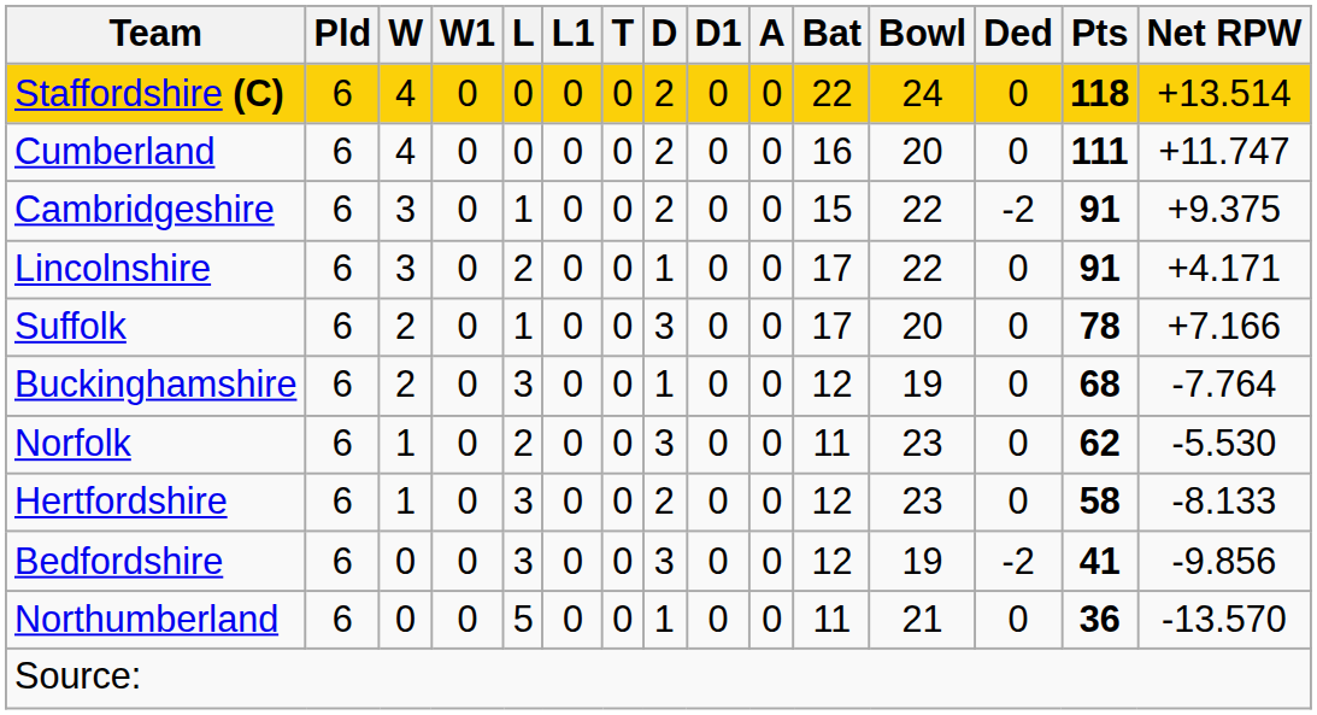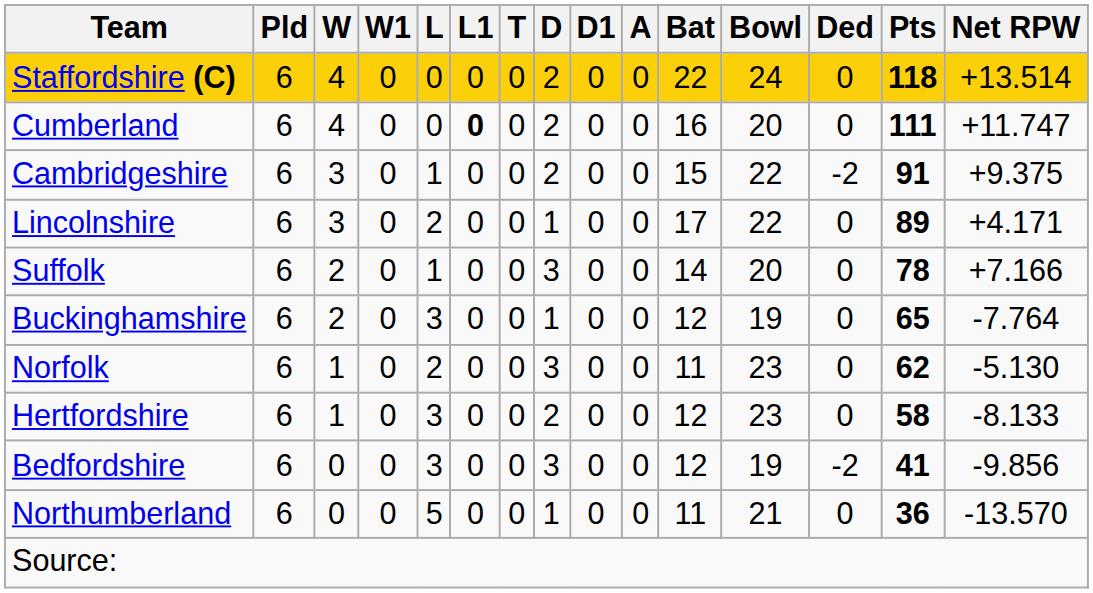Cumberland | L1: normal -> bold
Lincolnshire | Pts: 91 -> 89
Suffolk | Bat: 17 -> 14
Buckinghamshire | Pts: 68 -> 65
Norfolk | Net RPW: -5.530 -> -5.130
